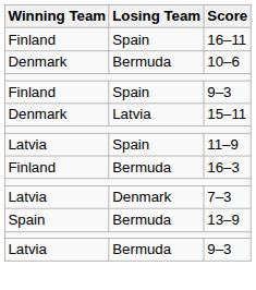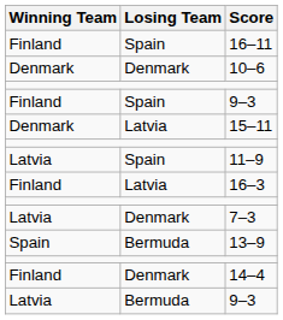10–6 | Losing Team: Bermuda -> Denmark
16–3 | Losing Team: Bermuda -> Latvia
+ row: Finland | Denmark | 14–4
